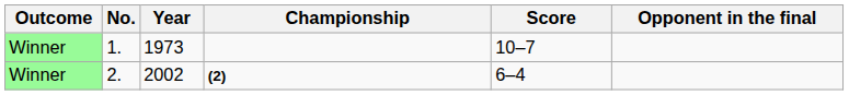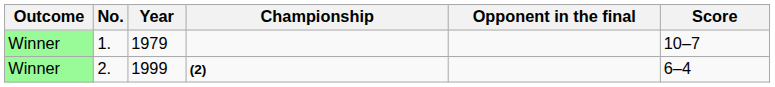columns swapped: Opponent in the final <-> Score
1. | Year: 1973 -> 1979
2. | Year: 2002 -> 1999
